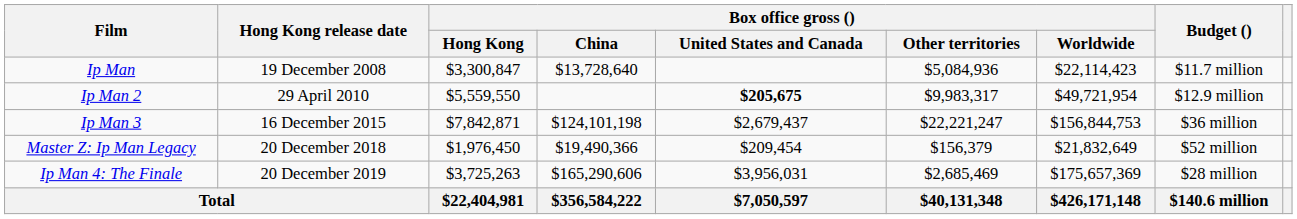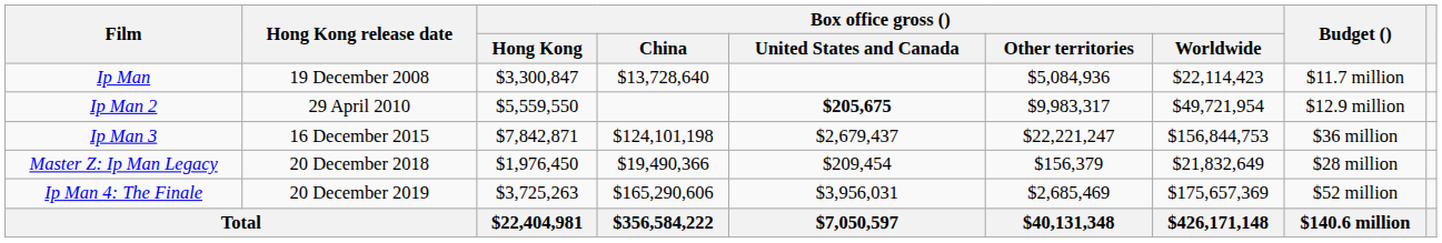Master Z: Ip Man Legacy | Budget (): $52 million -> $28 million
Ip Man 4: The Finale | Budget (): $28 million -> $52 million
